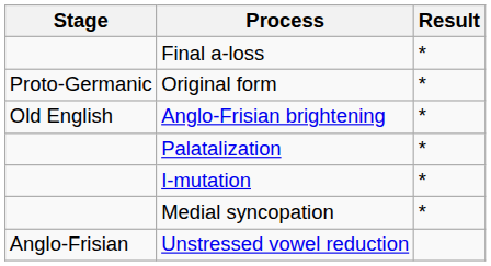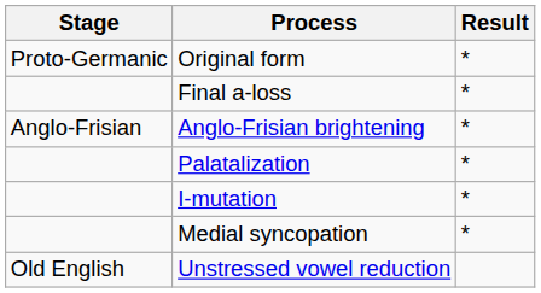rows swapped: Original form <-> Final a-loss
Anglo-Frisian brightening | Stage: Old English -> Anglo-Frisian
Unstressed vowel reduction | Stage: Anglo-Frisian -> Old English
